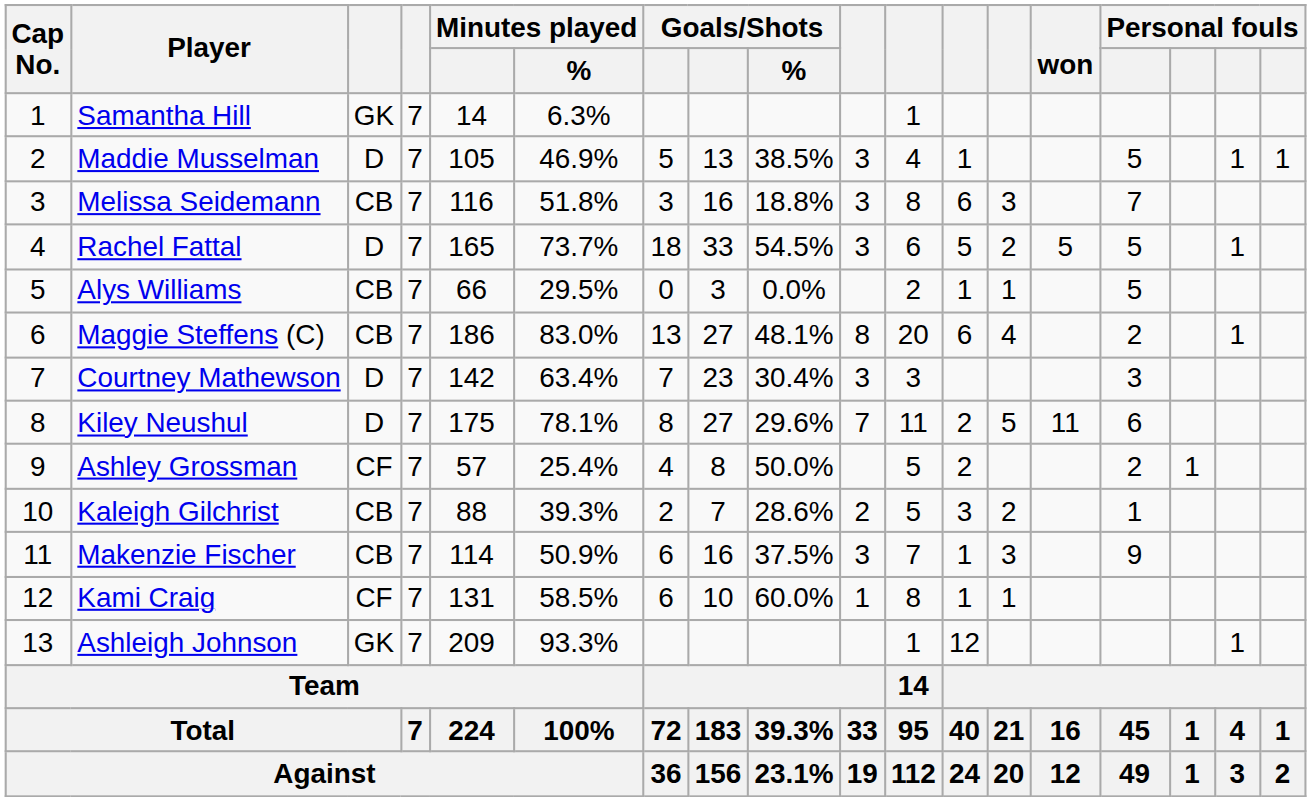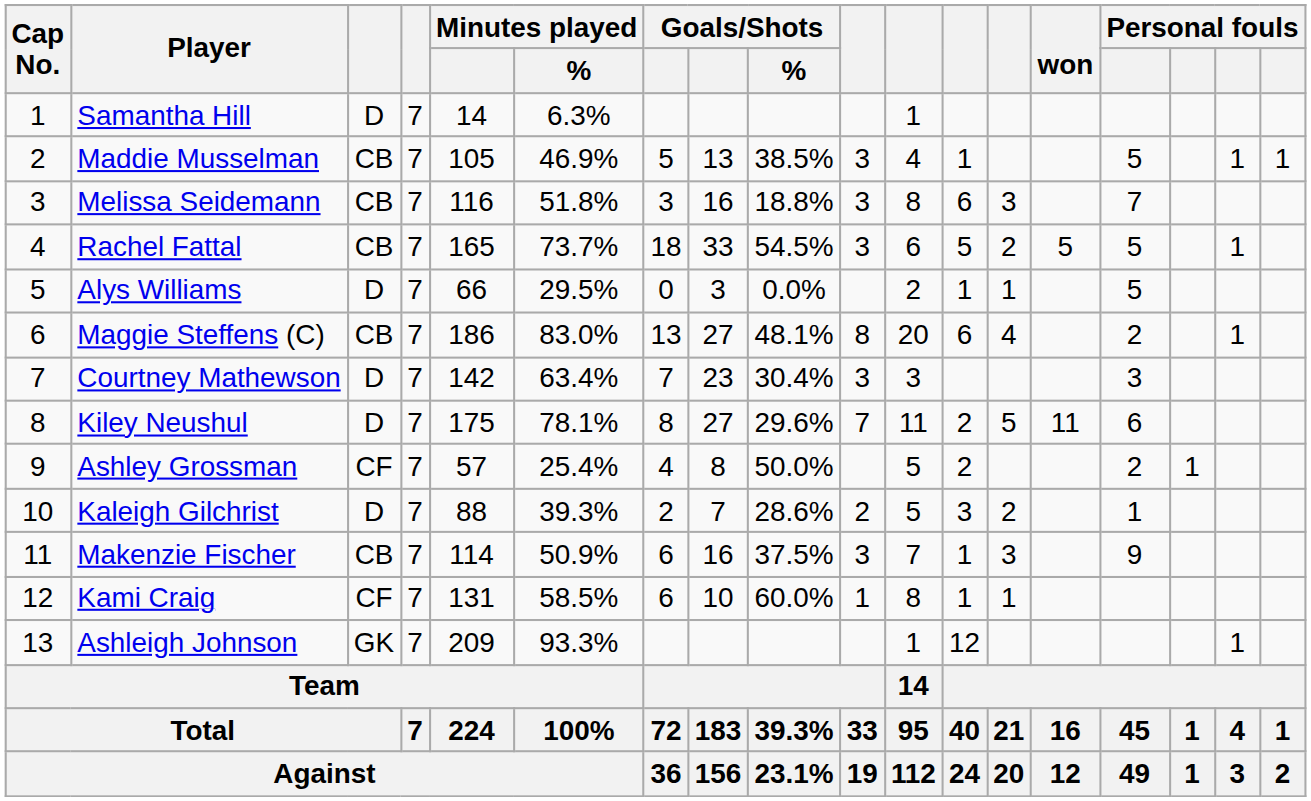Samantha Hill | column 3: GK -> D
Maddie Musselman | column 3: D -> CB
Rachel Fattal | column 3: D -> CB
Alys Williams | column 3: CB -> D
Kaleigh Gilchrist | column 3: CB -> D
